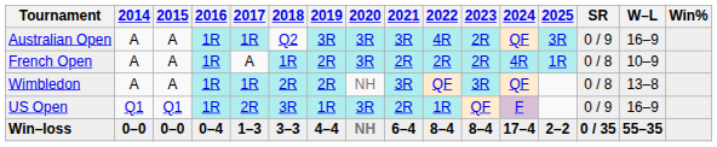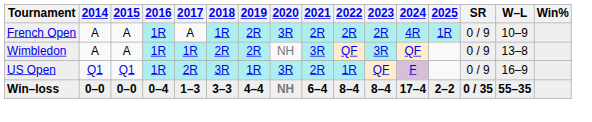- row: Australian Open | A | A | 1R | 1R | Q2 | 3R | 3R | 3R | 4R | 2R | QF | 3R | 0 / 9 | 16–9
French Open | SR: 0 / 8 -> 0 / 9
Wimbledon | SR: 0 / 8 -> 0 / 9
